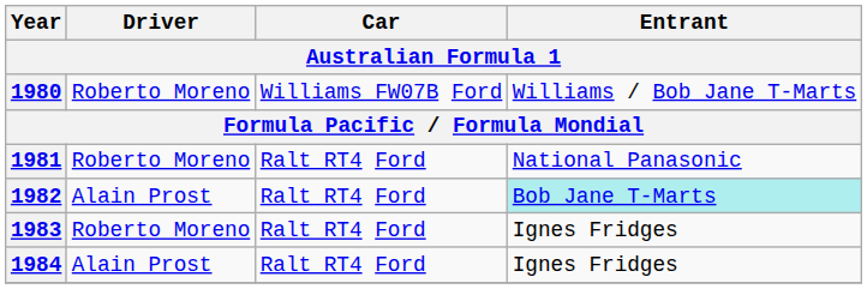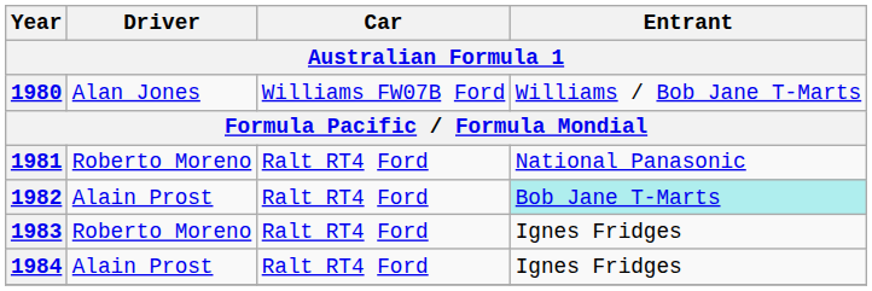1980 | Driver: Roberto Moreno -> Alan Jones
